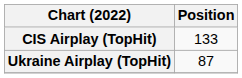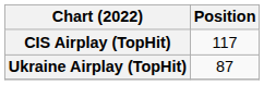CIS Airplay (TopHit) | Position: 133 -> 117
